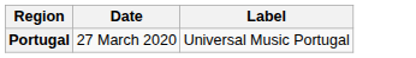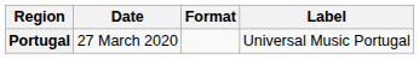+ column: Format
